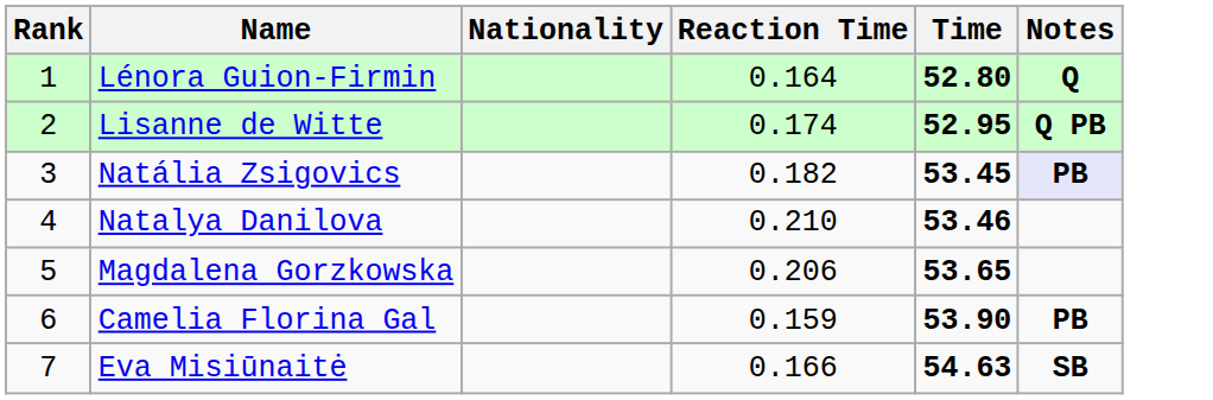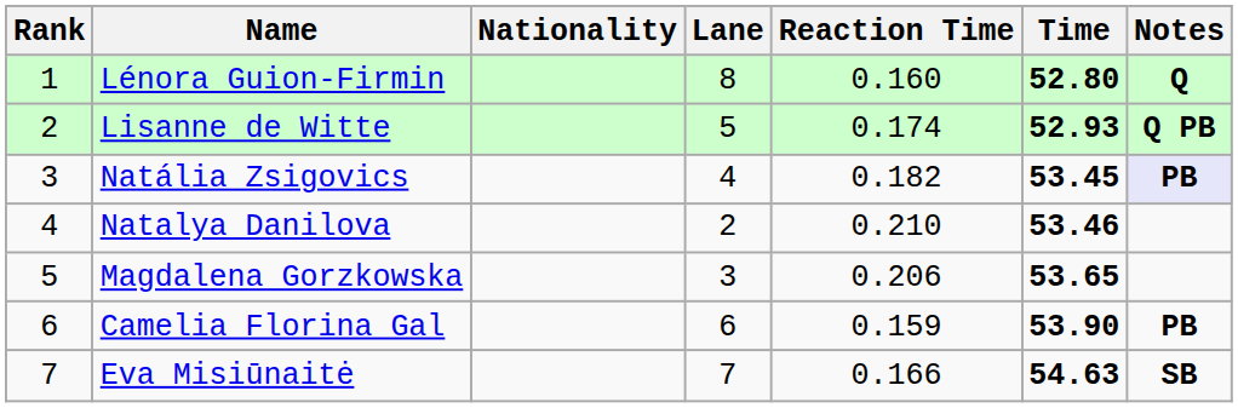+ column: Lane | 8 | 5 | 4 | 2 | 3 | 6 | 7
Lénora Guion-Firmin | Reaction Time: 0.164 -> 0.160
Lisanne de Witte | Time: 52.95 -> 52.93
